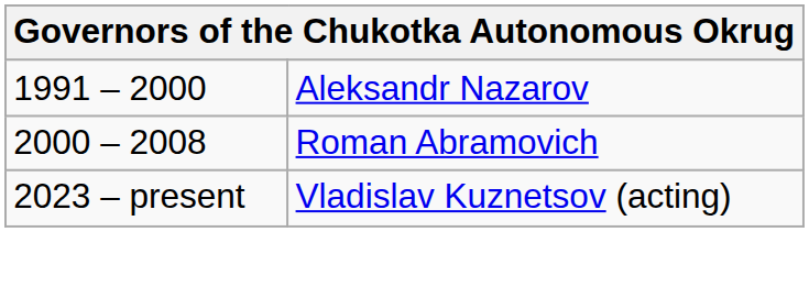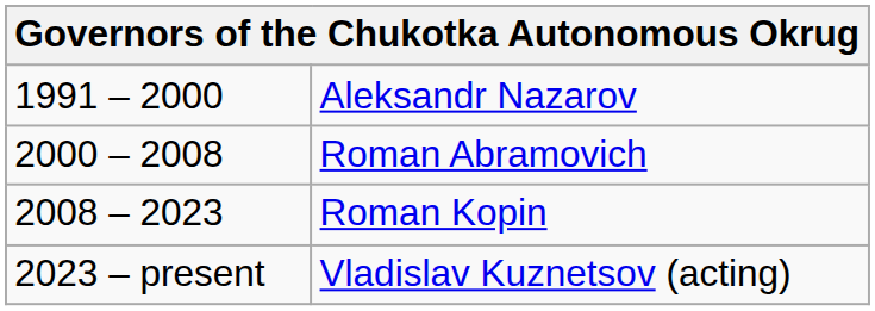+ row: 2008 – 2023 | Roman Kopin
